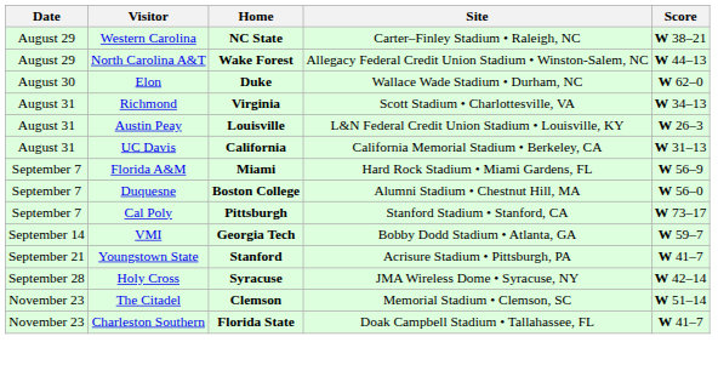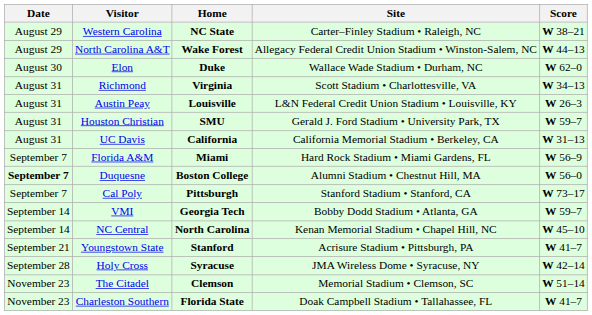+ row: August 31 | Houston Christian | SMU | Gerald J. Ford Stadium • University Park, TX | W 59–7
Duquesne | Date: normal -> bold
+ row: September 14 | NC Central | North Carolina | Kenan Memorial Stadium • Chapel Hill, NC | W 45–10
